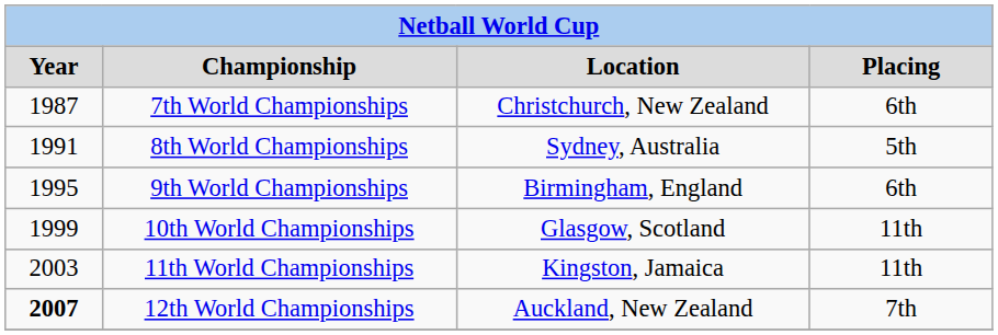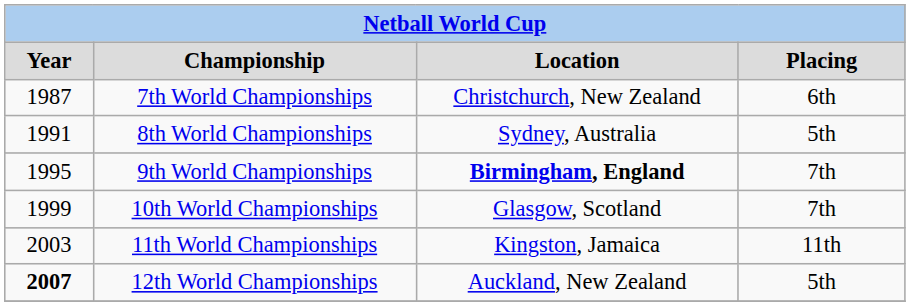9th World Championships | Location: normal -> bold
9th World Championships | Placing: 6th -> 7th
10th World Championships | Placing: 11th -> 7th
12th World Championships | Placing: 7th -> 5th
